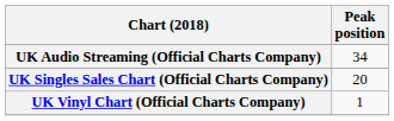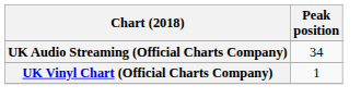- row: UK Singles Sales Chart (Official Charts Company) | 20
